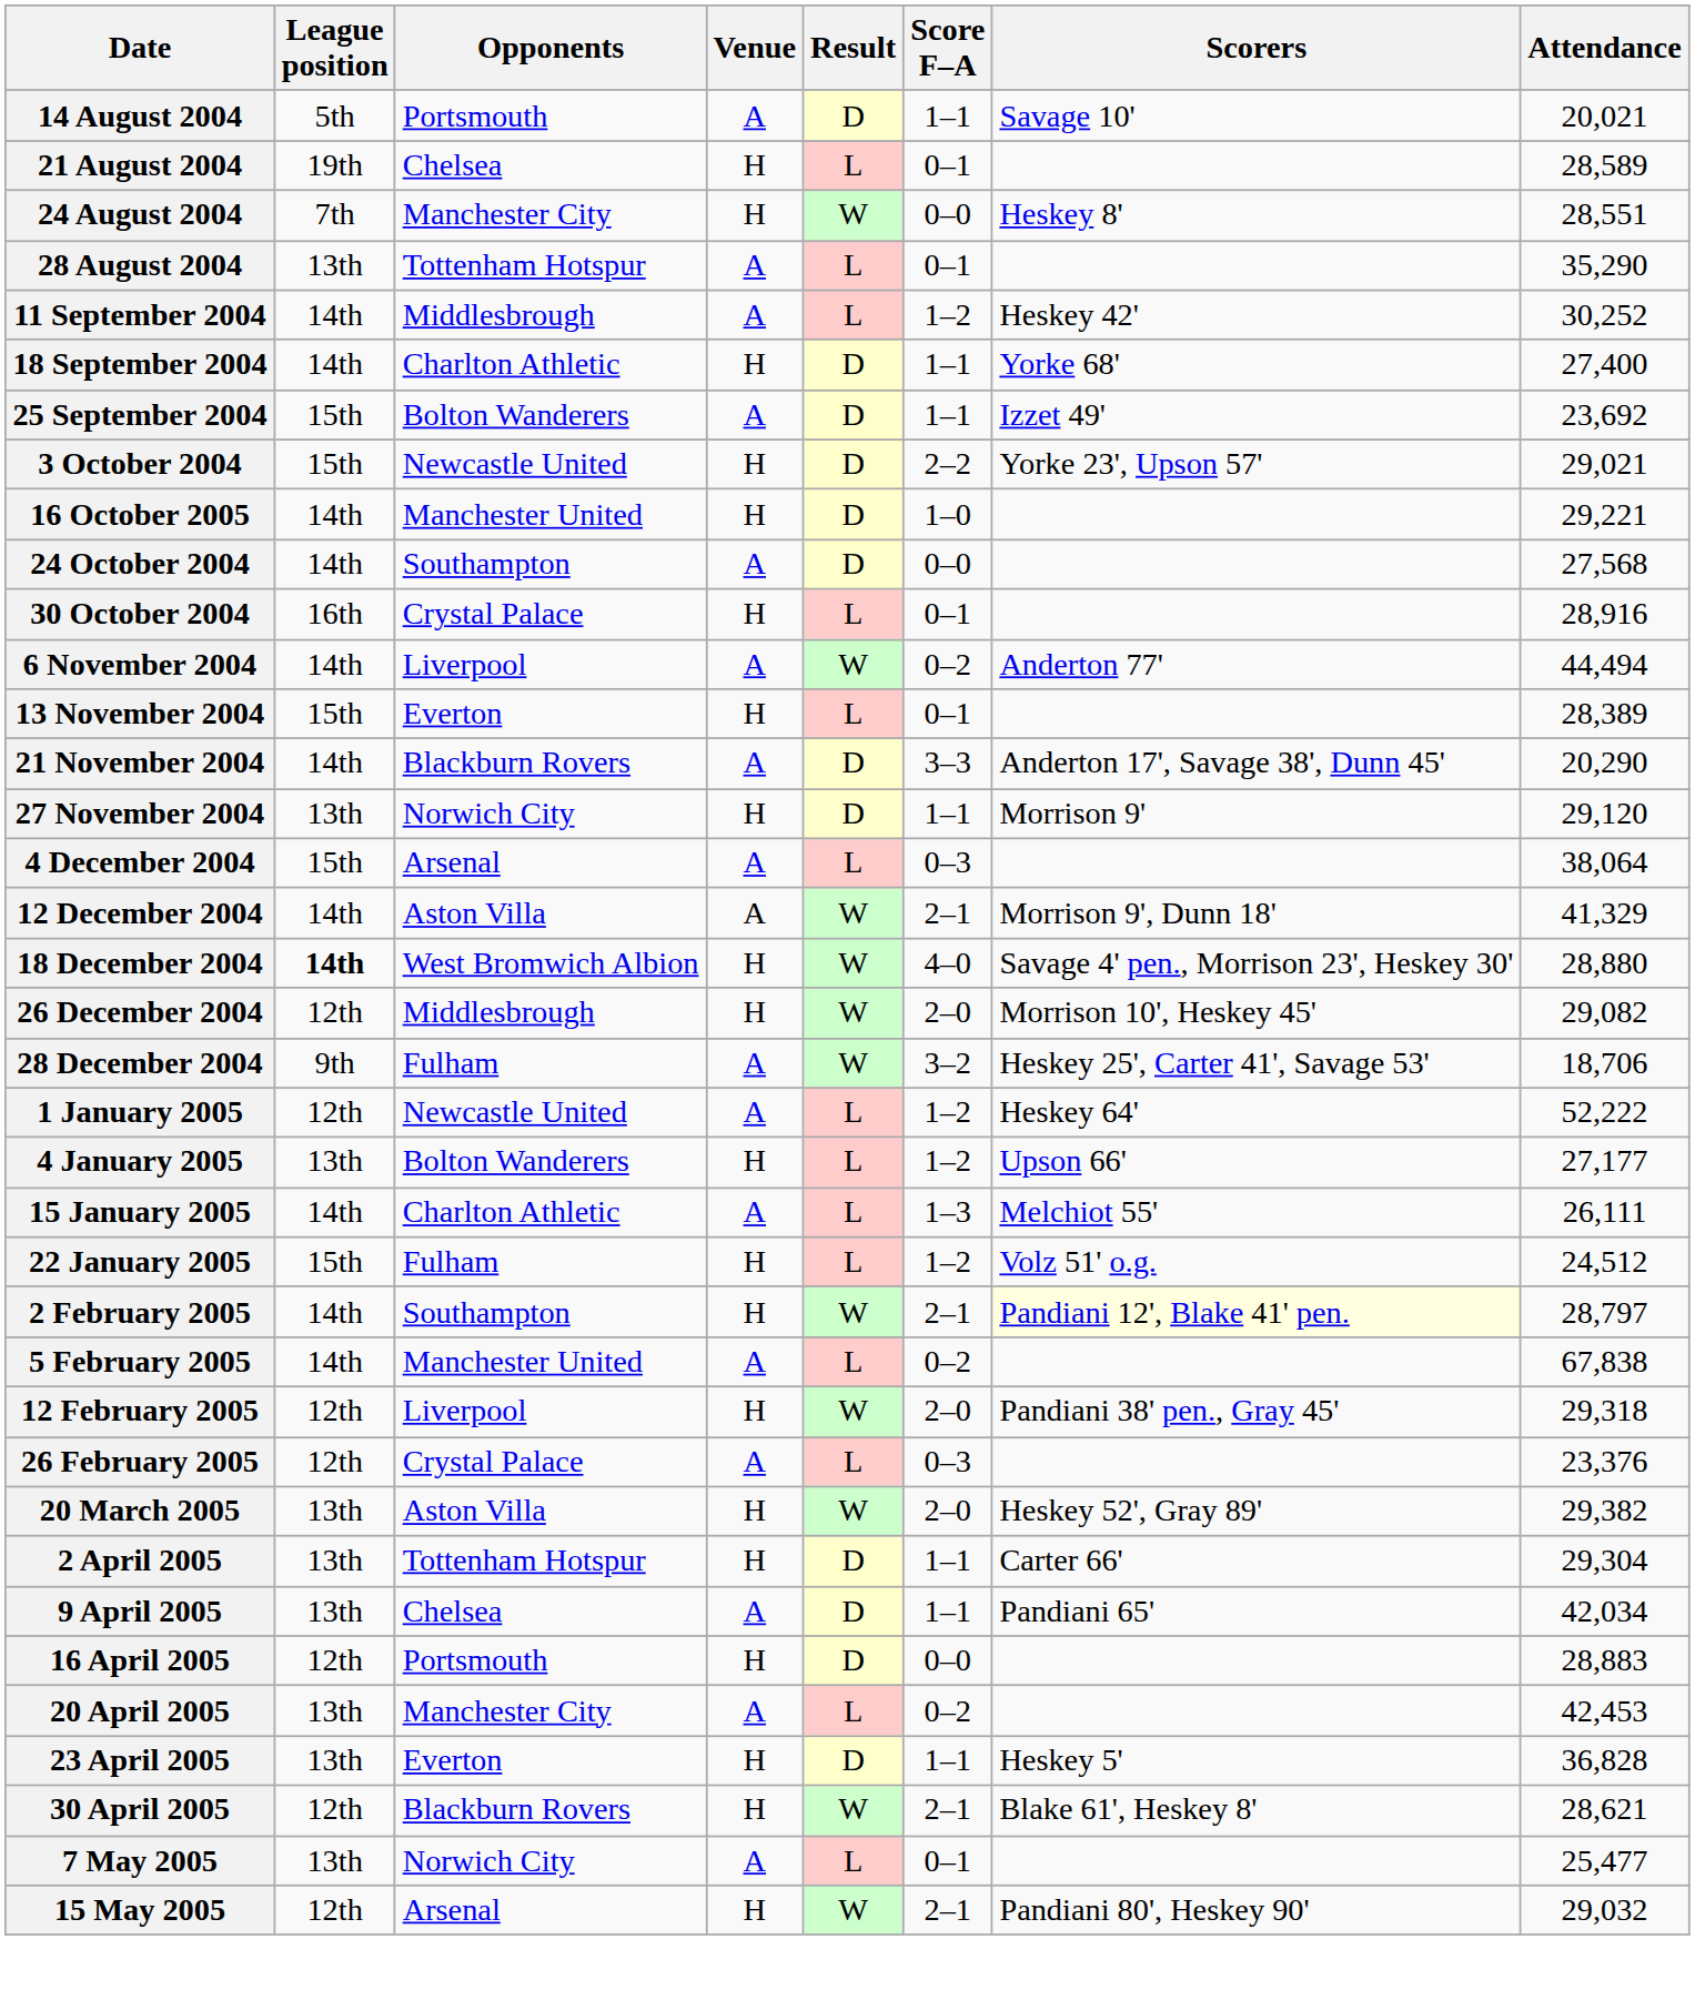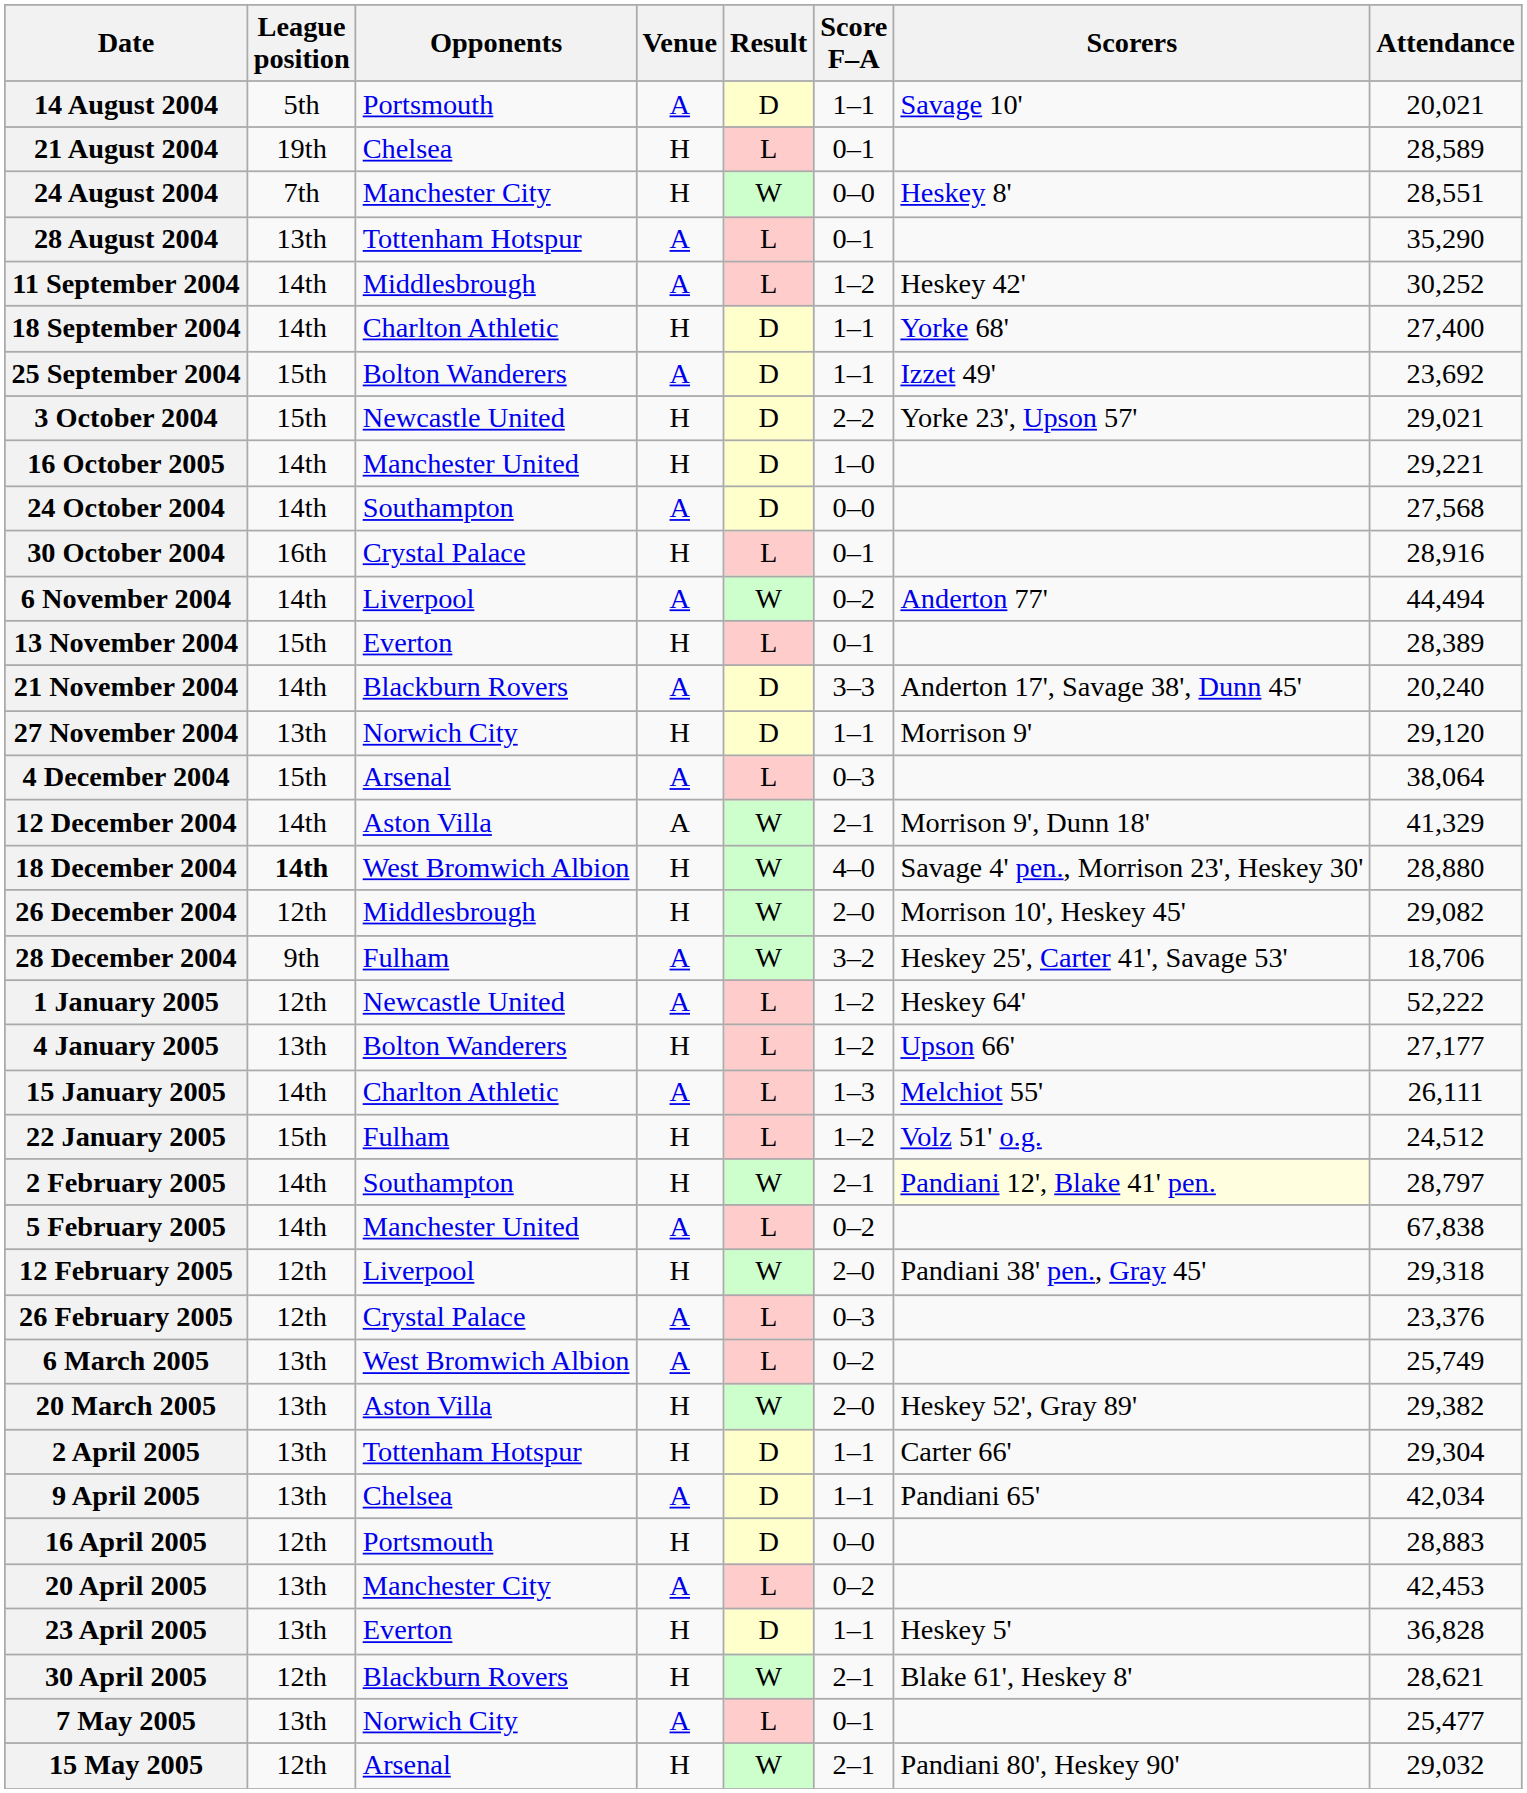21 November 2004 | Attendance: 20,290 -> 20,240
+ row: 6 March 2005 | 13th | West Bromwich Albion | A | L | 0–2 | 25,749
